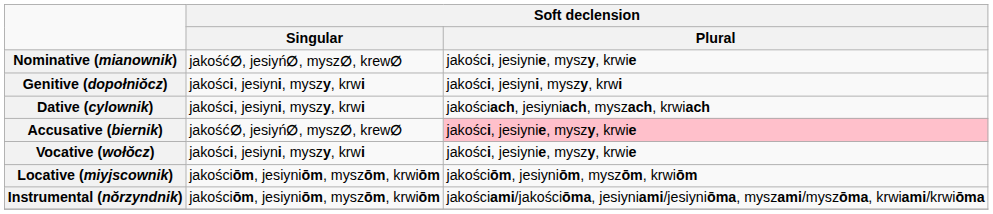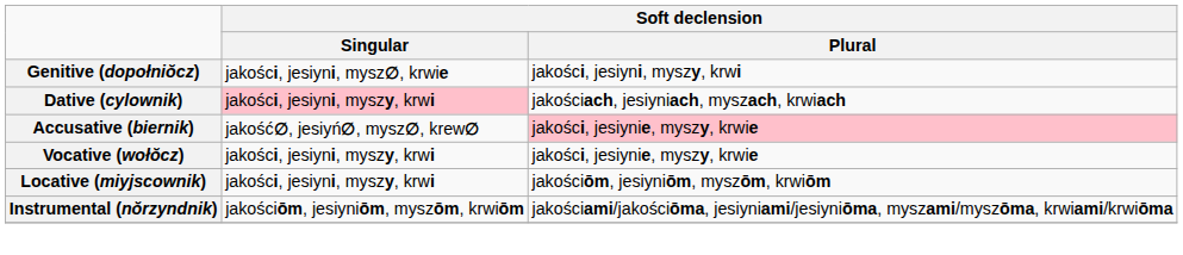- row: Nominative (mianownik) | jakość∅, jesiyń∅, mysz∅, krew∅ | jakości, jesiynie, myszy, krwie
Genitive (dopołniŏcz) | Soft declension / Singular: jakości, jesiyni, myszy, krwi -> jakości, jesiyni, mysz∅, krwie
Dative (cylownik) | Soft declension / Singular: no background -> pink background
Locative (miyjscownik) | Soft declension / Singular: jakościōm, jesiyniōm, myszōm, krwiōm -> jakości, jesiyni, myszy, krwi
